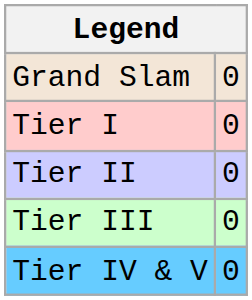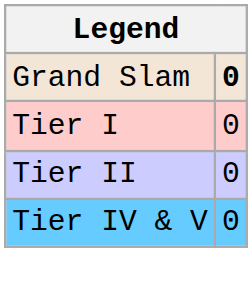Grand Slam | column 2: normal -> bold
- row: Tier III | 0
